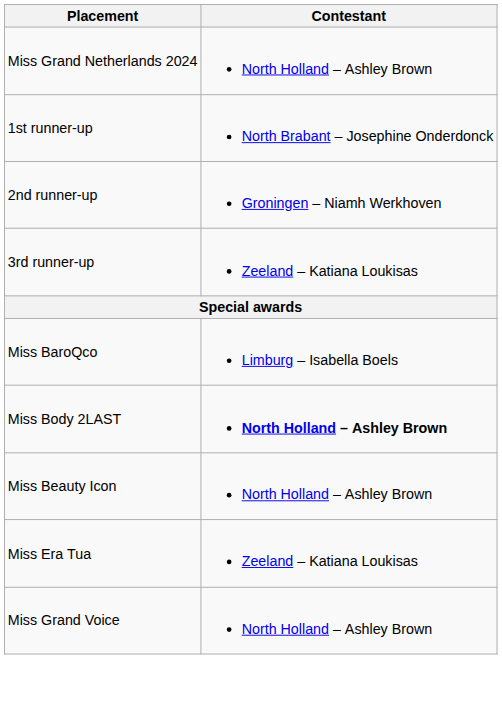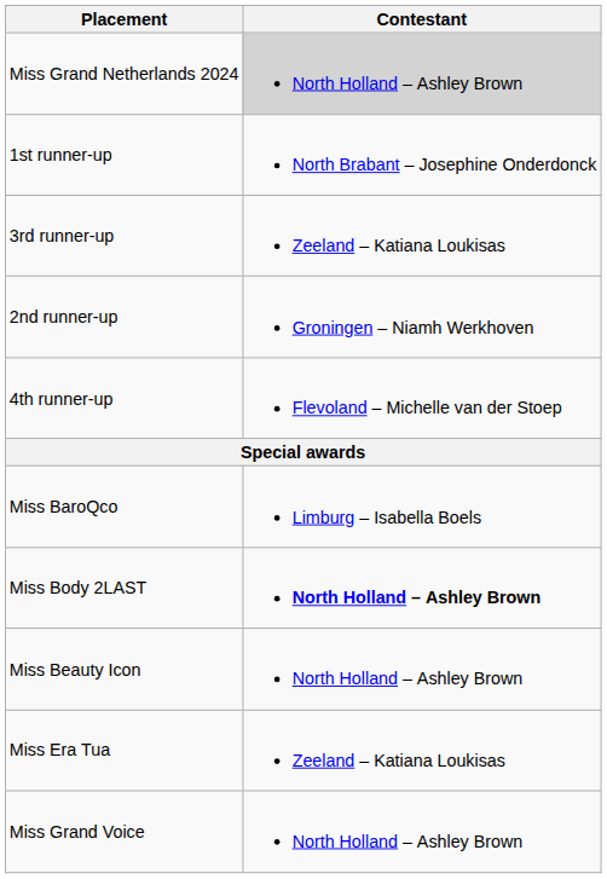Miss Grand Netherlands 2024 | Contestant: no background -> lightgrey background
rows swapped: 2nd runner-up <-> 3rd runner-up
+ row: 4th runner-up | Flevoland – Michelle van der Stoep
